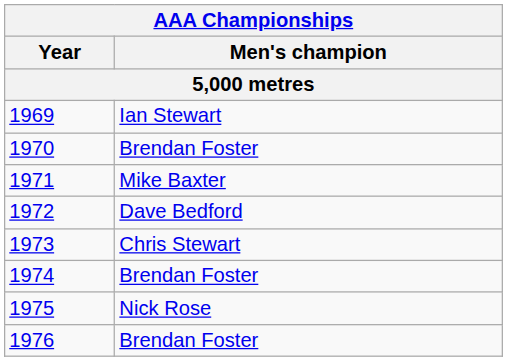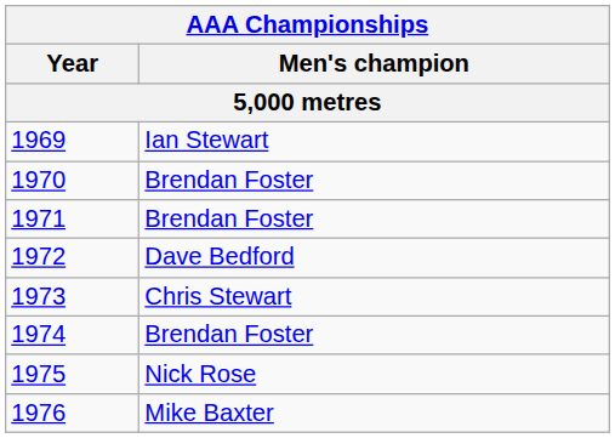1971 | Men's champion: Mike Baxter -> Brendan Foster
1976 | Men's champion: Brendan Foster -> Mike Baxter
